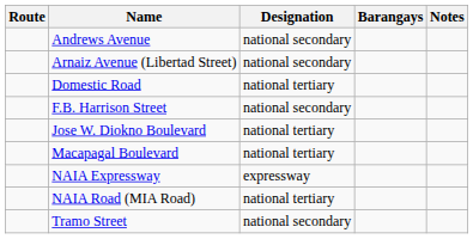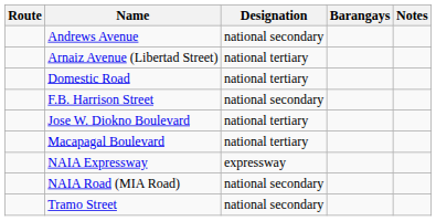Arnaiz Avenue (Libertad Street) | Designation: national secondary -> national tertiary
NAIA Road (MIA Road) | Designation: national tertiary -> national secondary
